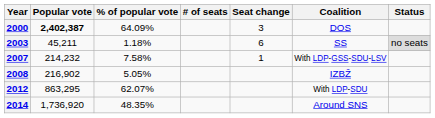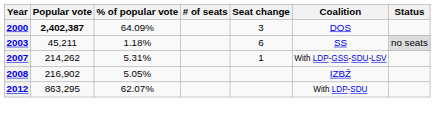2007 | Popular vote: 214,232 -> 214,262
2007 | % of popular vote: 7.58% -> 5.31%
- row: 2014 | 1,736,920 | 48.35% | Around SNS
